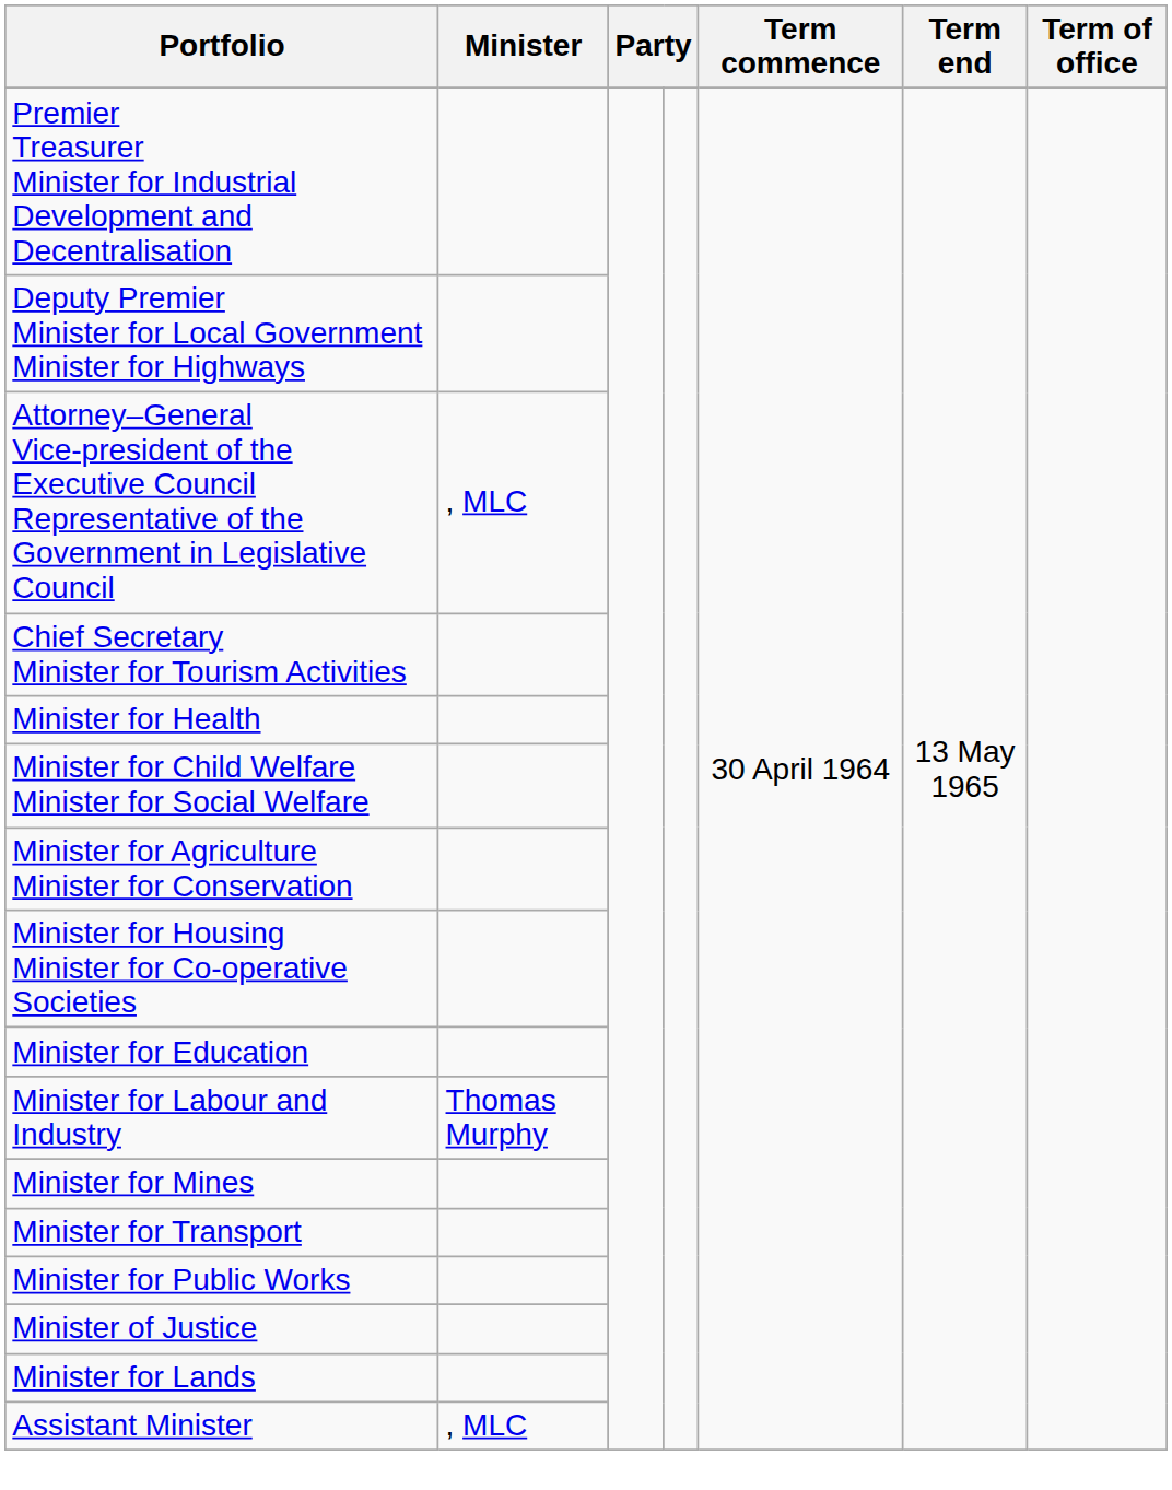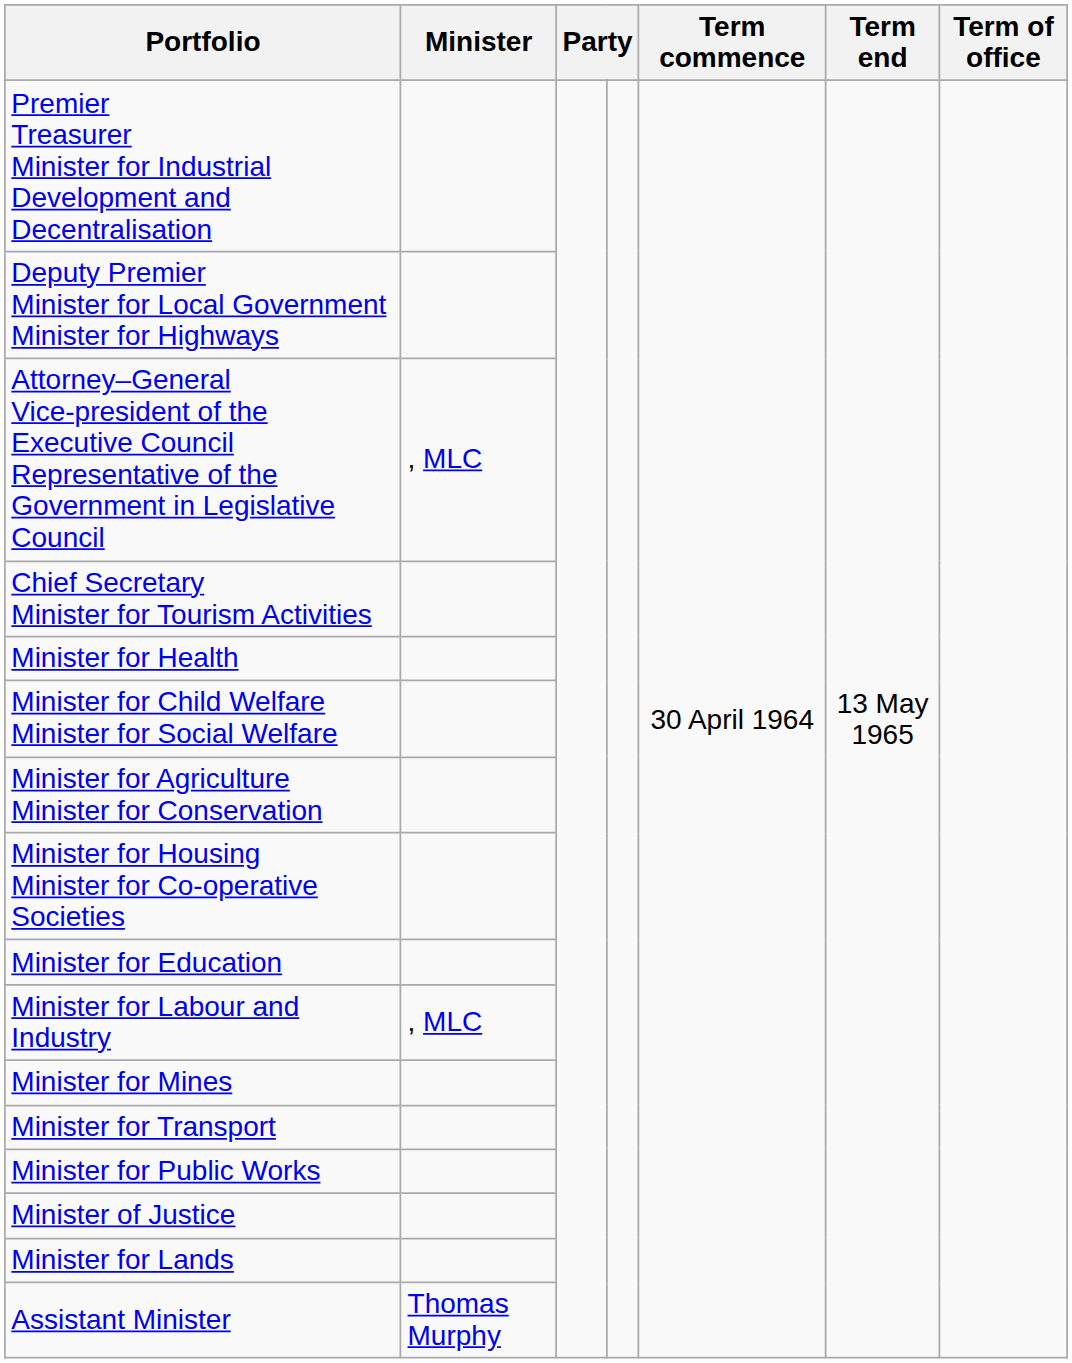Minister for Labour and Industry | Minister: Thomas Murphy -> , MLC
Assistant Minister | Minister: , MLC -> Thomas Murphy
